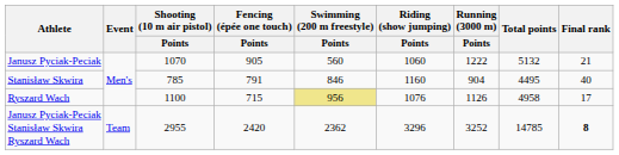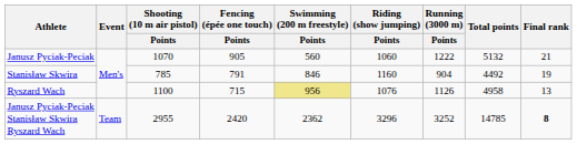Stanisław Skwira | Total points: 4495 -> 4492
Stanisław Skwira | Final rank: 40 -> 19
Ryszard Wach | Final rank: 17 -> 13
